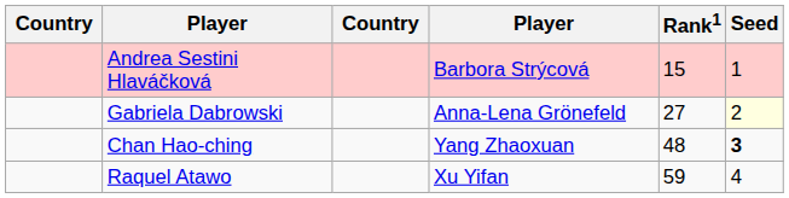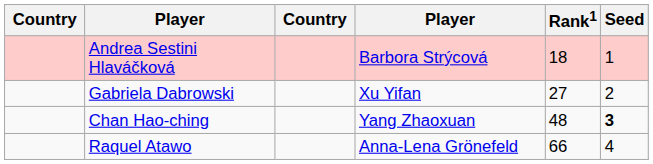Andrea Sestini Hlaváčková | Rank1: 15 -> 18
Gabriela Dabrowski | column 4: Anna-Lena Grönefeld -> Xu Yifan
Gabriela Dabrowski | Seed: lightyellow background -> no background
Raquel Atawo | column 4: Xu Yifan -> Anna-Lena Grönefeld
Raquel Atawo | Rank1: 59 -> 66
